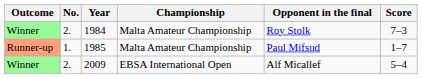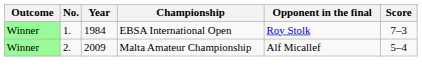1984 | No.: 2. -> 1.
1984 | Championship: Malta Amateur Championship -> EBSA International Open
- row: Runner-up | 1. | 1985 | Malta Amateur Championship | Paul Mifsud | 1–7
2009 | Championship: EBSA International Open -> Malta Amateur Championship
